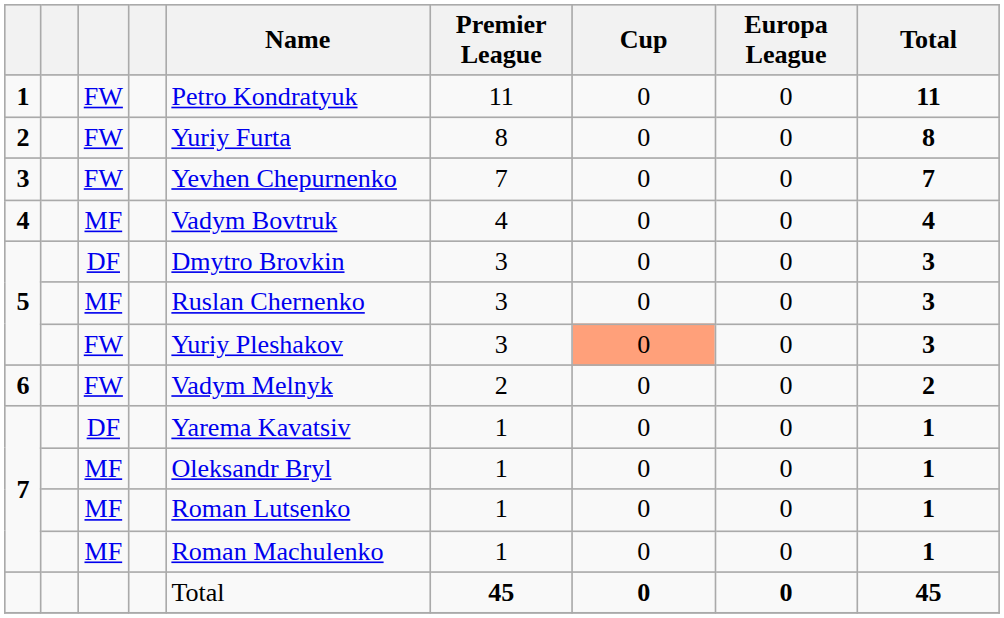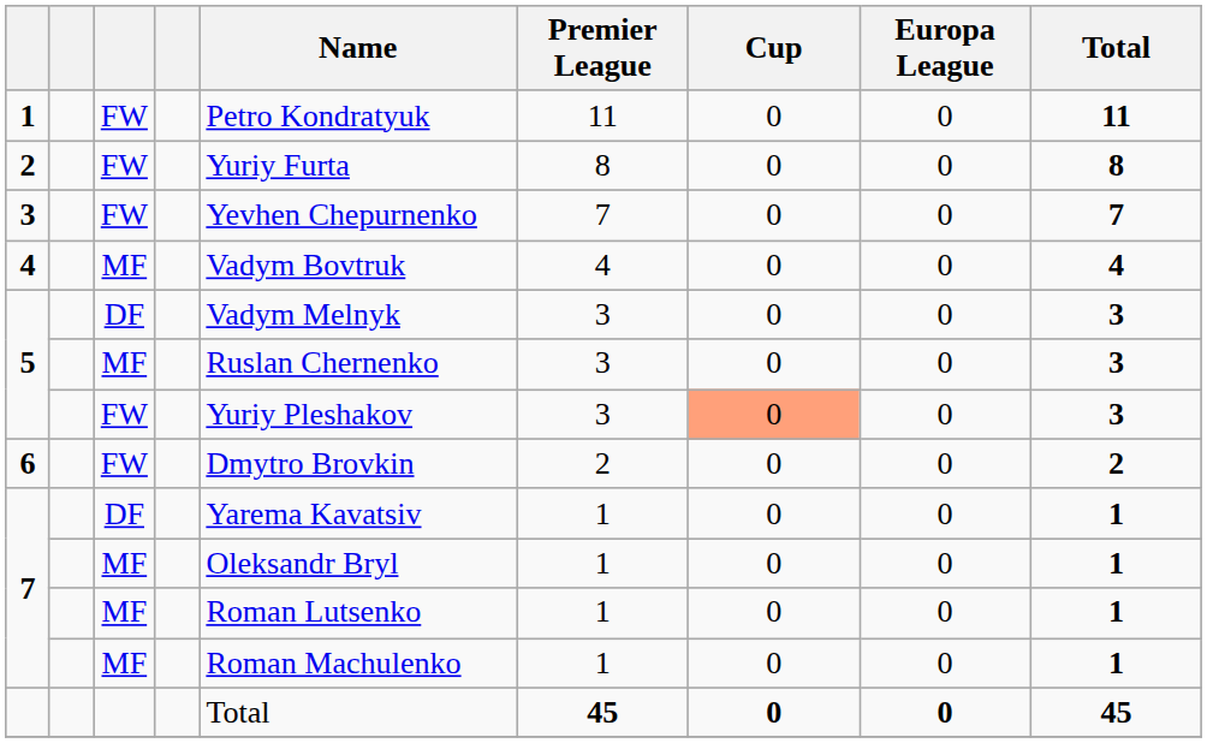5 / DF | Name: Dmytro Brovkin -> Vadym Melnyk
6 | Name: Vadym Melnyk -> Dmytro Brovkin
